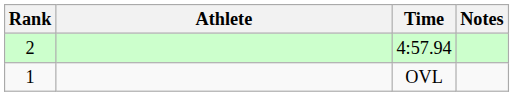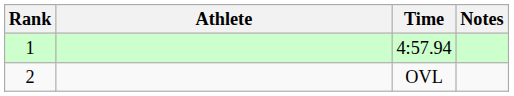4:57.94 | Rank: 2 -> 1
OVL | Rank: 1 -> 2
